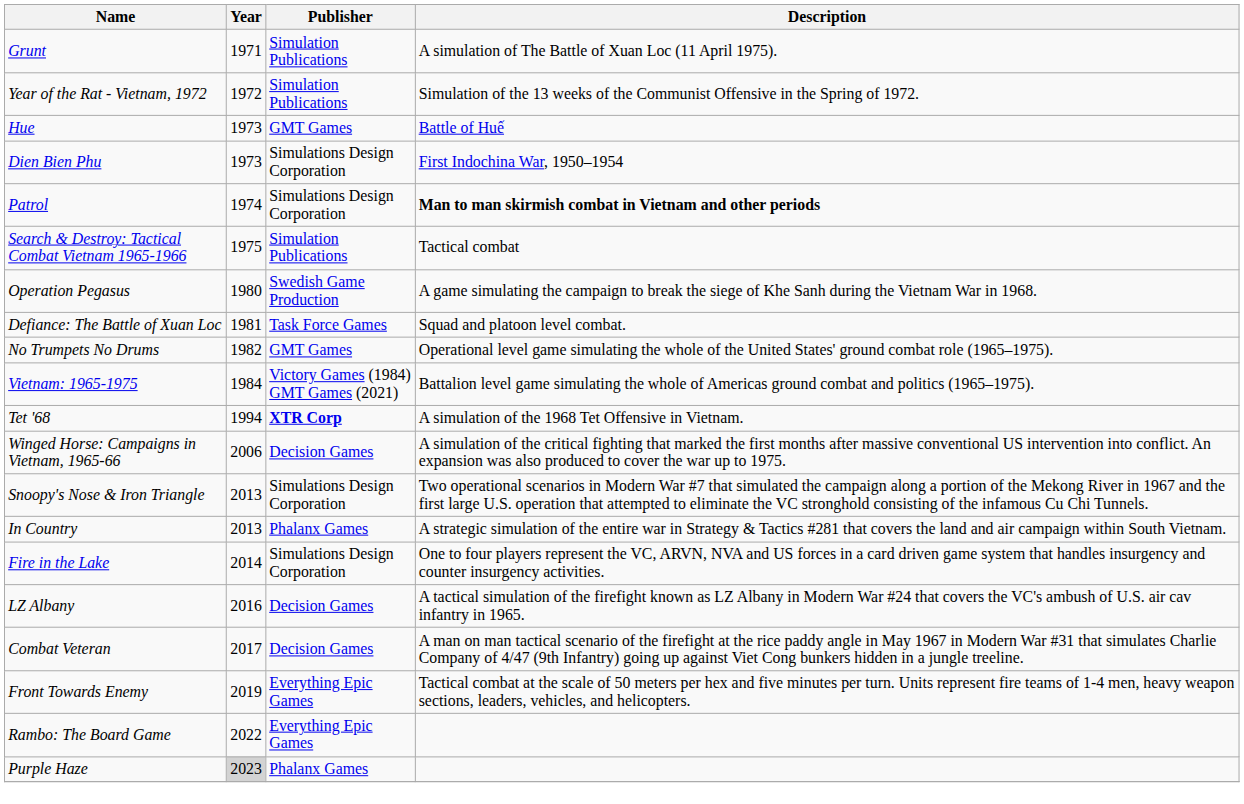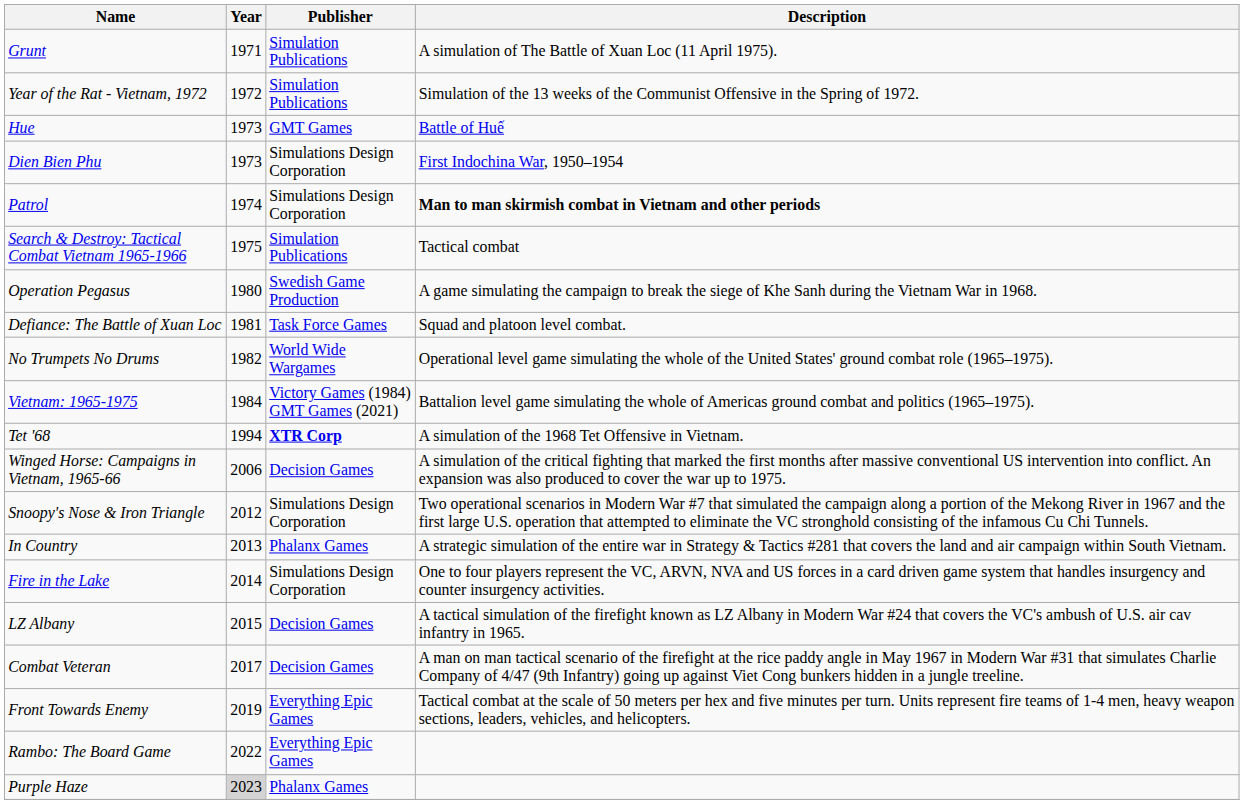No Trumpets No Drums | Publisher: GMT Games -> World Wide Wargames
Snoopy's Nose & Iron Triangle | Year: 2013 -> 2012
LZ Albany | Year: 2016 -> 2015
